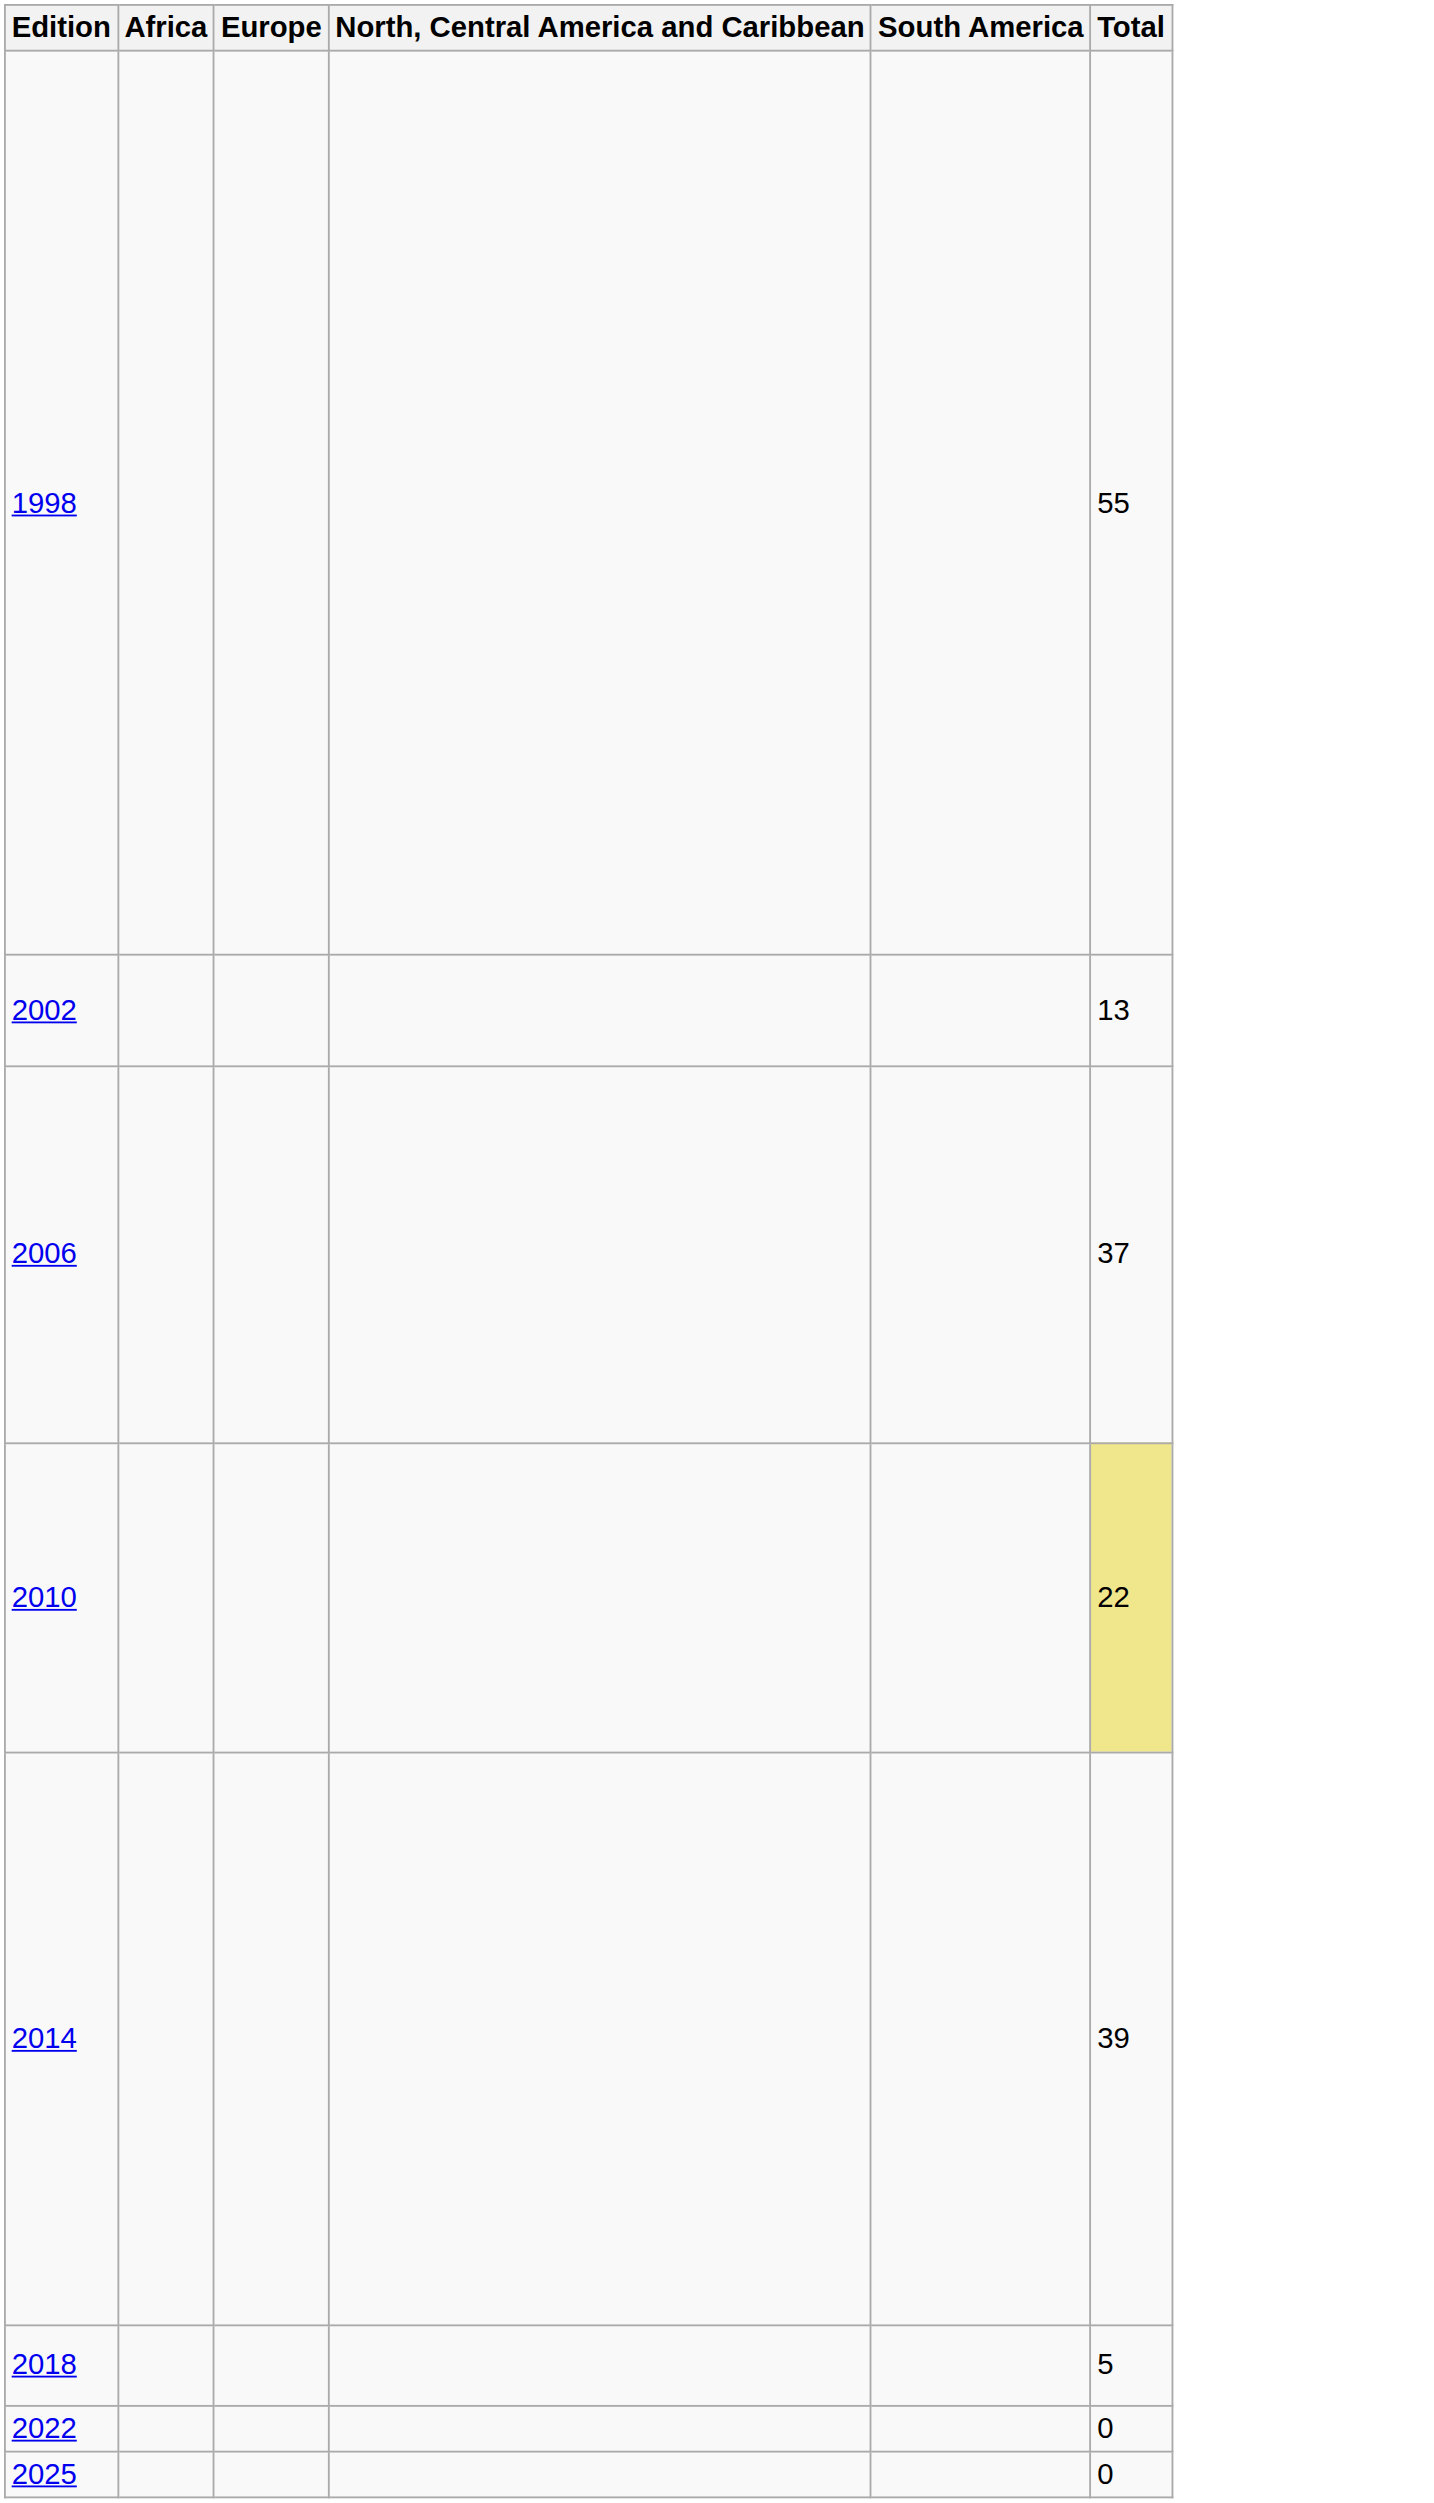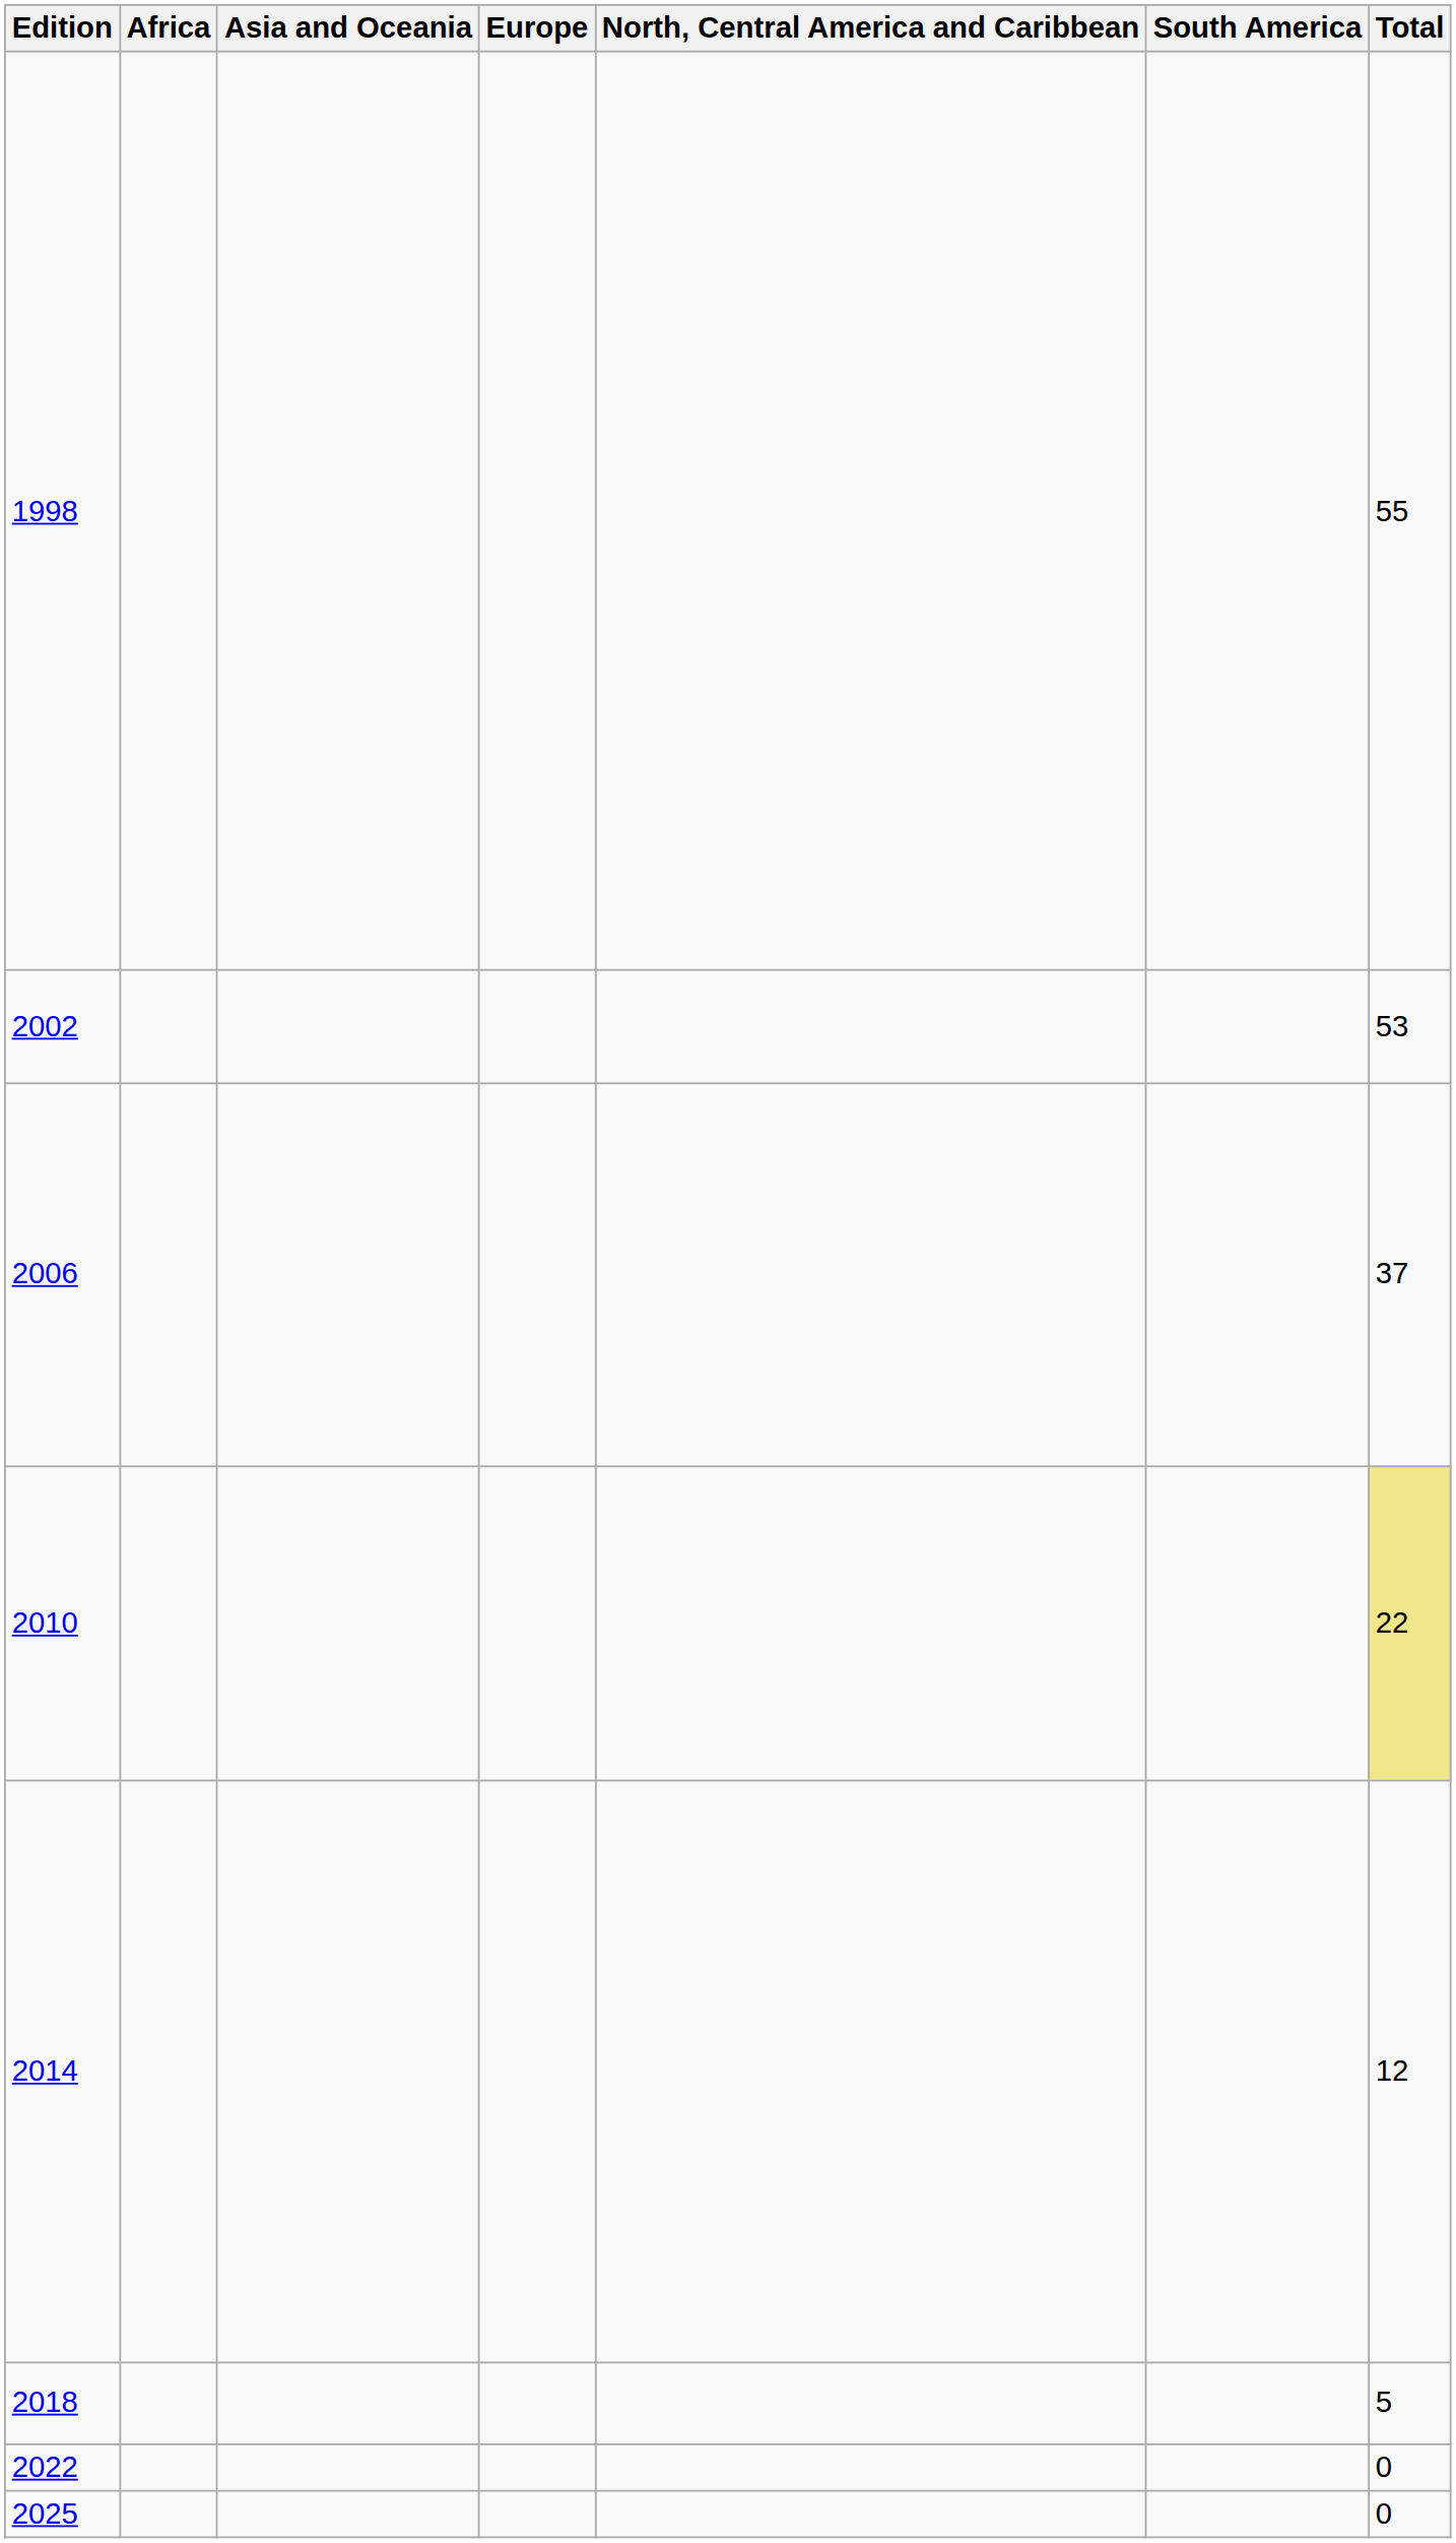+ column: Asia and Oceania
2002 | Total: 13 -> 53
2014 | Total: 39 -> 12
